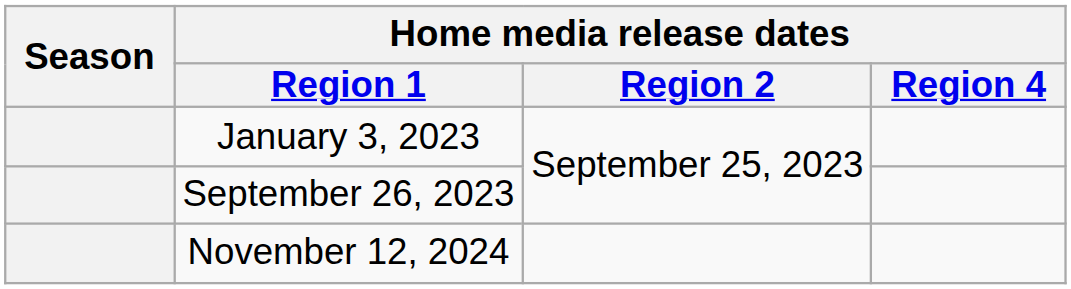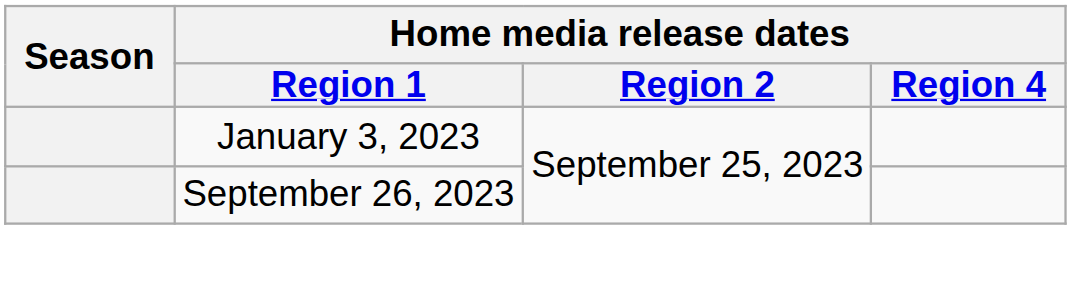- row: November 12, 2024
